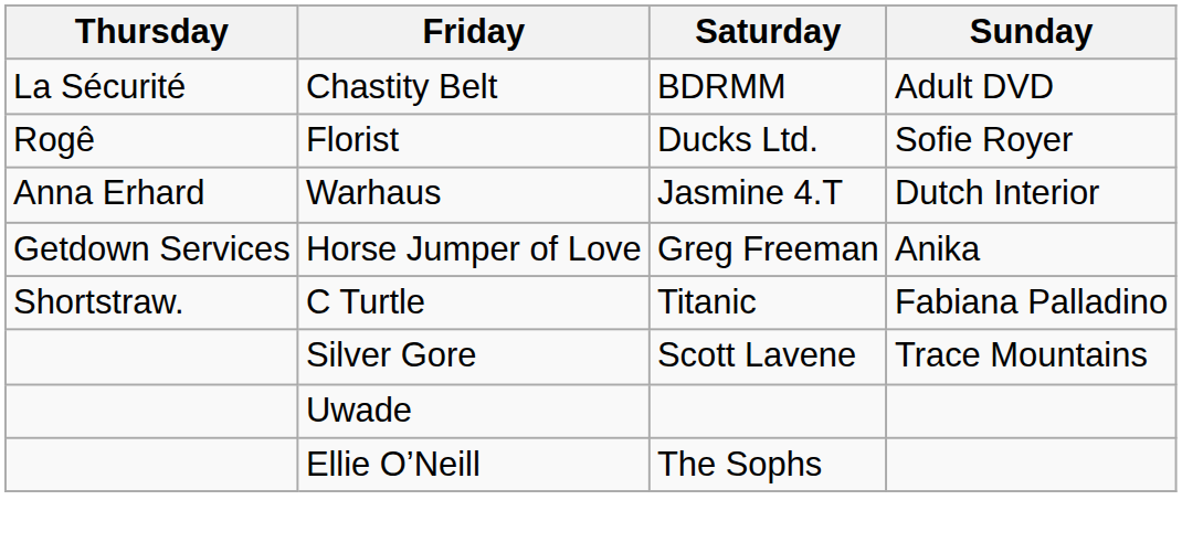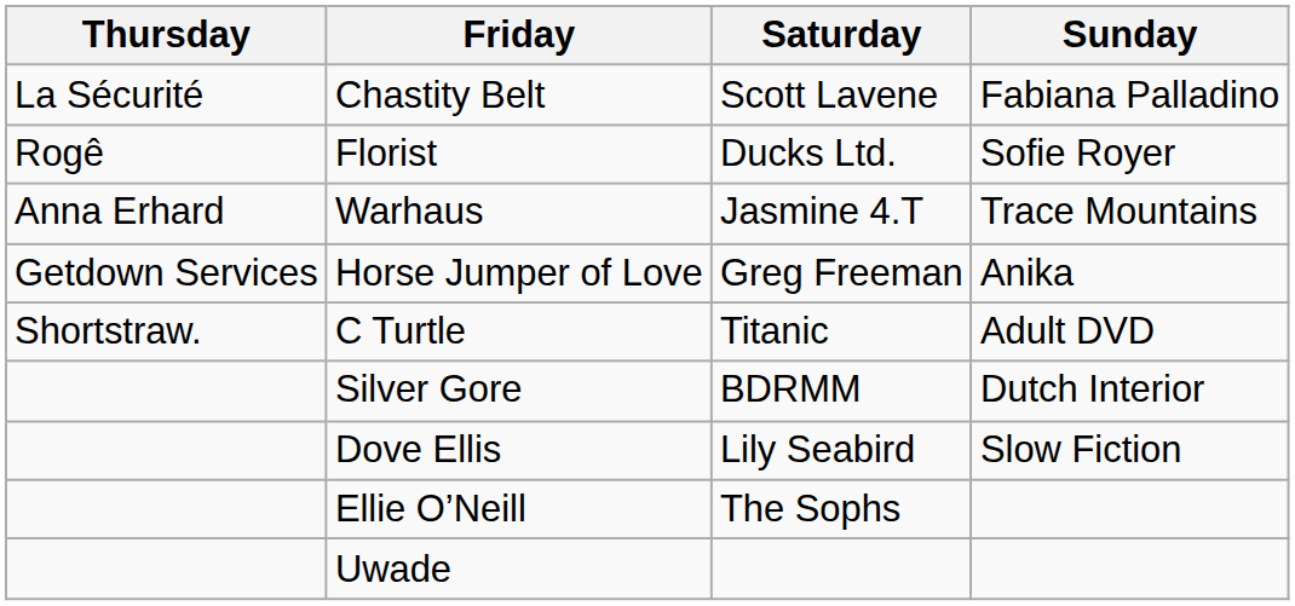Chastity Belt | Saturday: BDRMM -> Scott Lavene
Chastity Belt | Sunday: Adult DVD -> Fabiana Palladino
Warhaus | Sunday: Dutch Interior -> Trace Mountains
C Turtle | Sunday: Fabiana Palladino -> Adult DVD
Silver Gore | Saturday: Scott Lavene -> BDRMM
Silver Gore | Sunday: Trace Mountains -> Dutch Interior
+ row: Dove Ellis | Lily Seabird | Slow Fiction
rows swapped: Ellie O’Neill <-> Uwade
